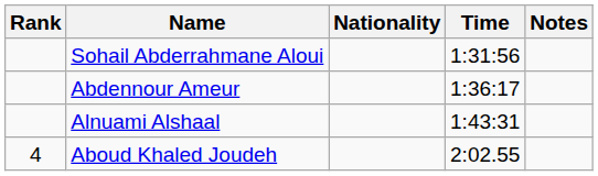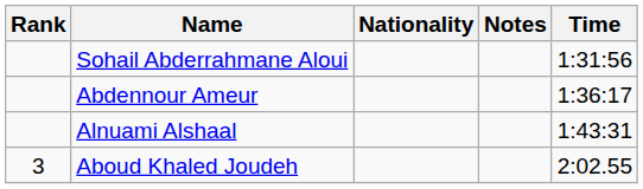columns swapped: Time <-> Notes
Aboud Khaled Joudeh | Rank: 4 -> 3
